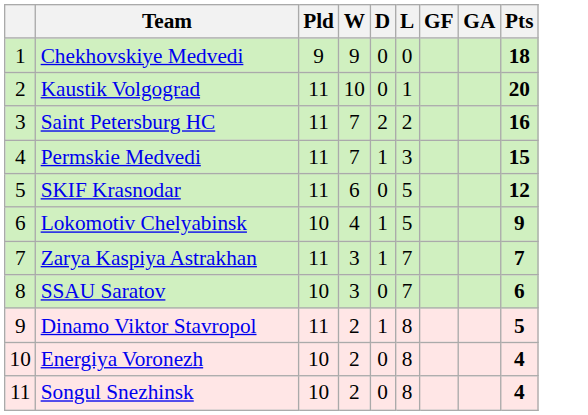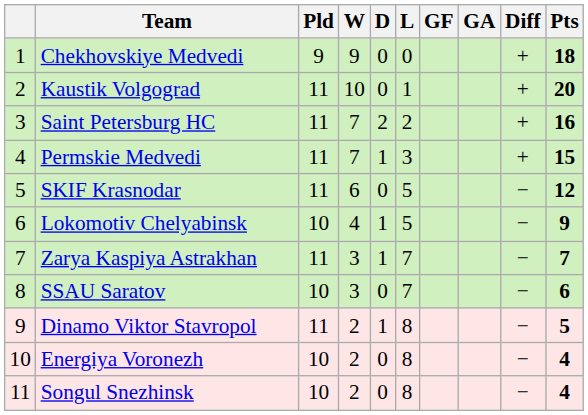+ column: Diff | + | + | + | + | − | − | − | − | − | − | −
